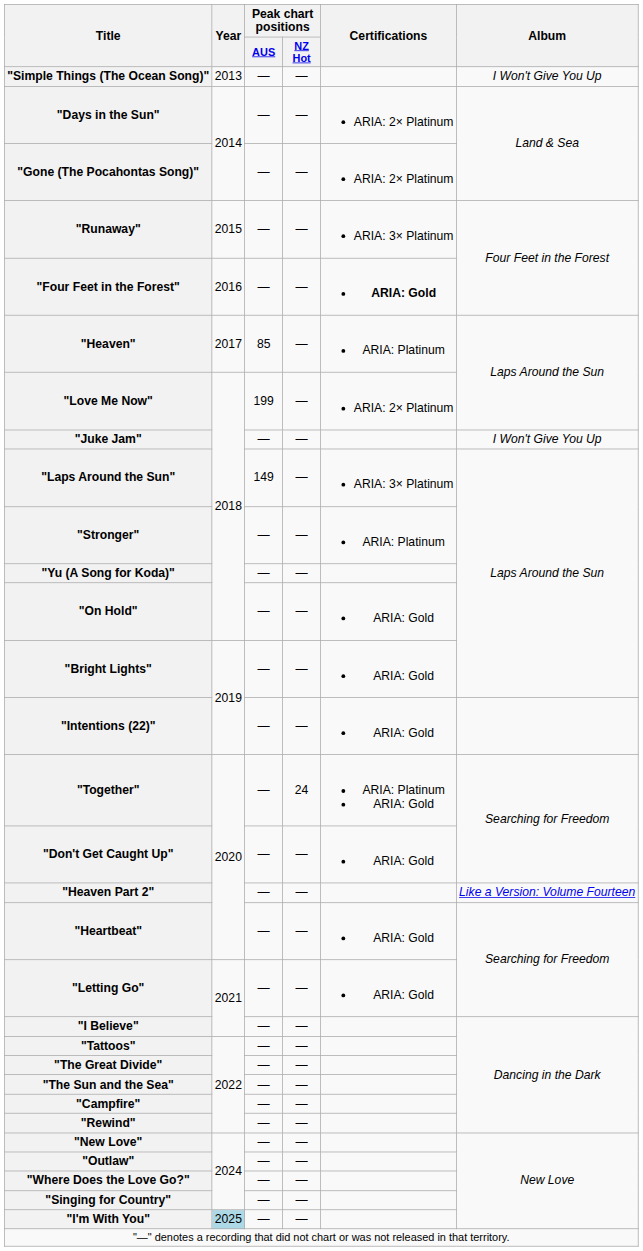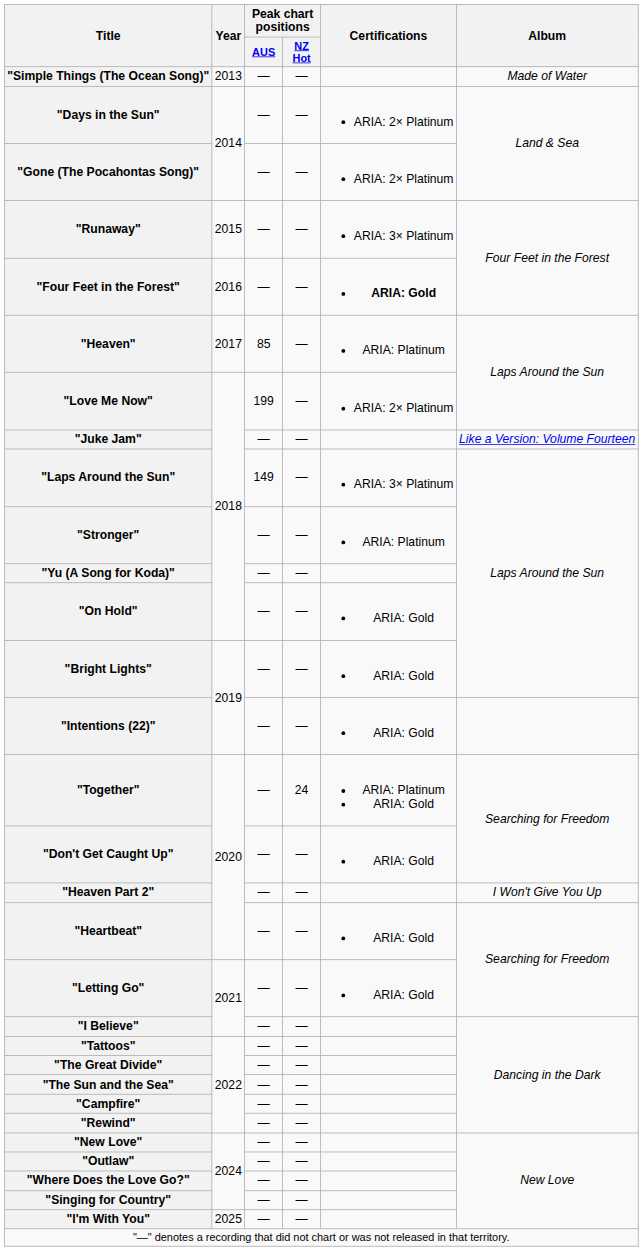"Simple Things (The Ocean Song)" | Album: I Won't Give You Up -> Made of Water
"Juke Jam" | Album: I Won't Give You Up -> Like a Version: Volume Fourteen
"Heaven Part 2" | Album: Like a Version: Volume Fourteen -> I Won't Give You Up
"I'm With You" | Year: lightblue background -> no background
